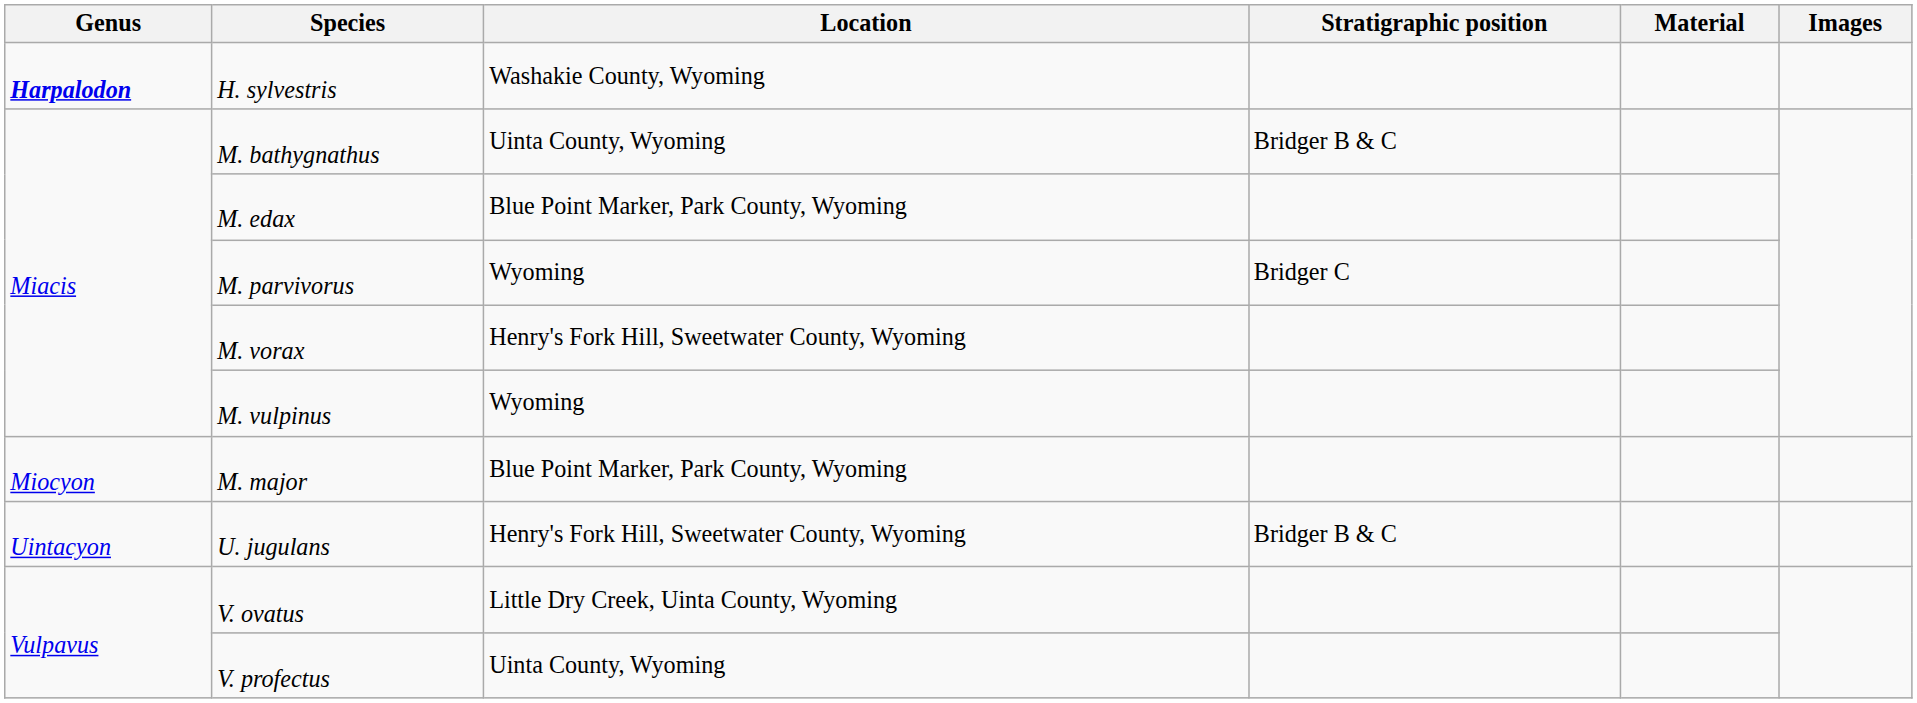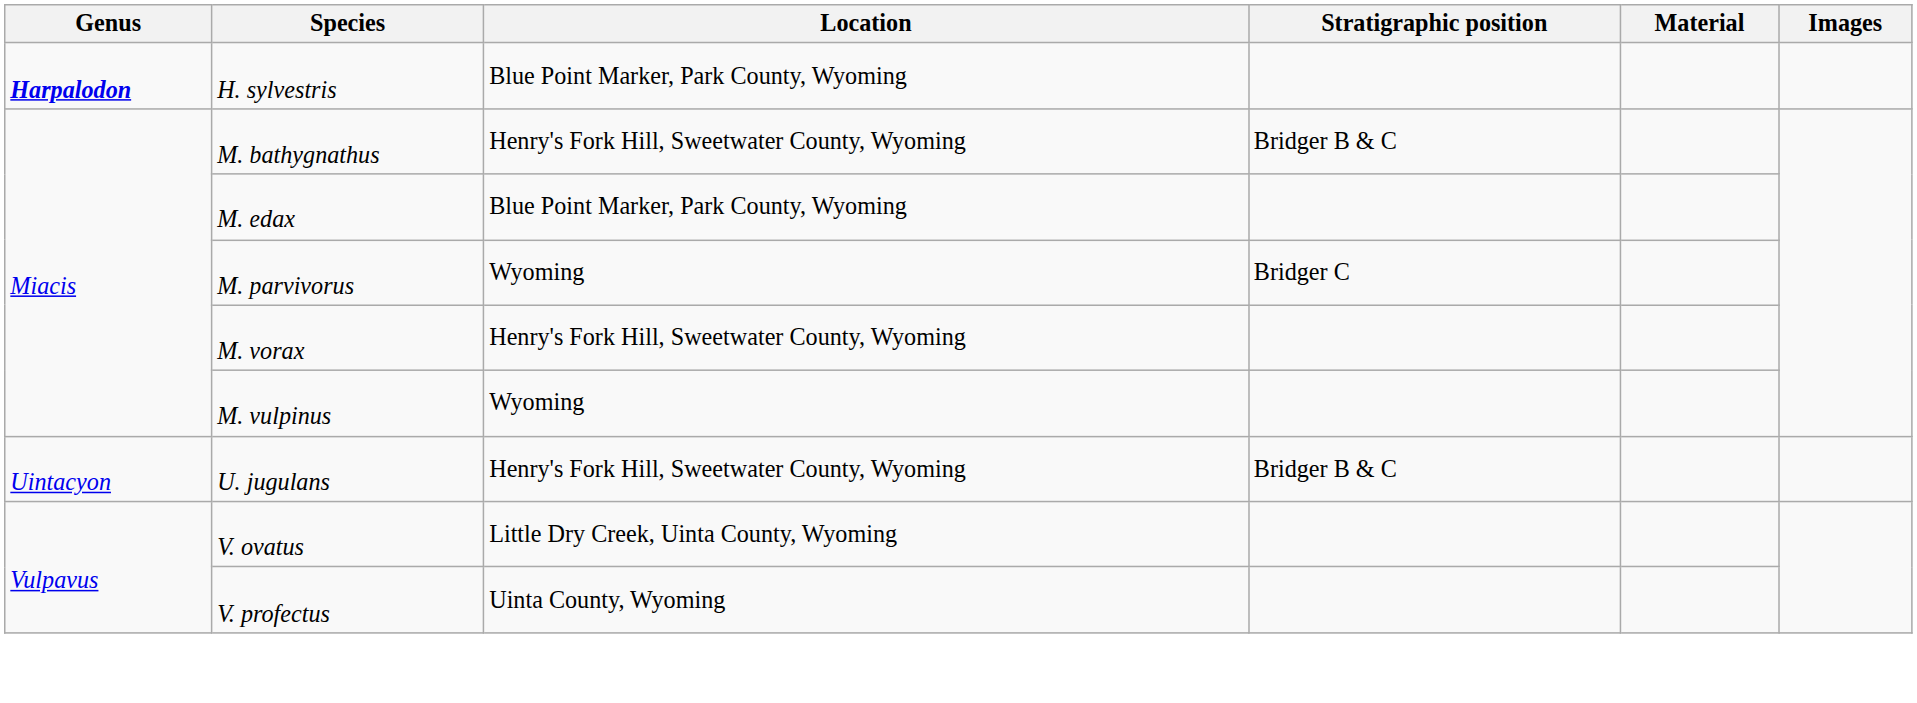H. sylvestris | Location: Washakie County, Wyoming -> Blue Point Marker, Park County, Wyoming
M. bathygnathus | Location: Uinta County, Wyoming -> Henry's Fork Hill, Sweetwater County, Wyoming
- row: Miocyon | M. major | Blue Point Marker, Park County, Wyoming
